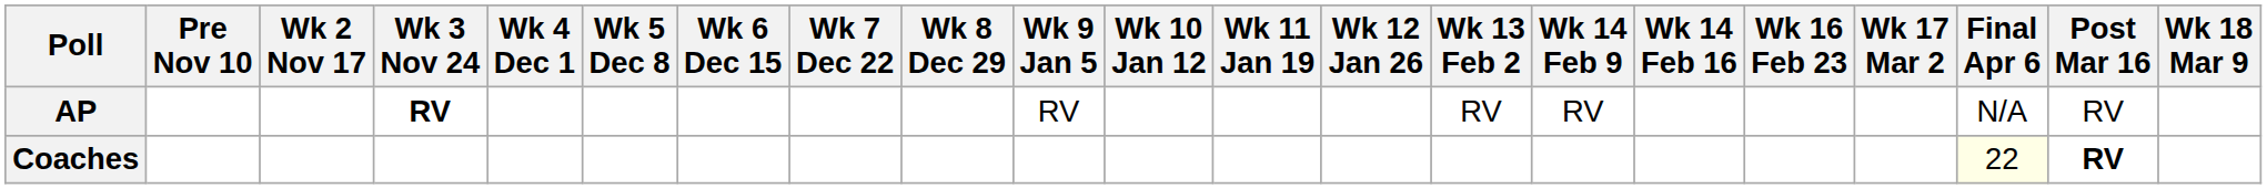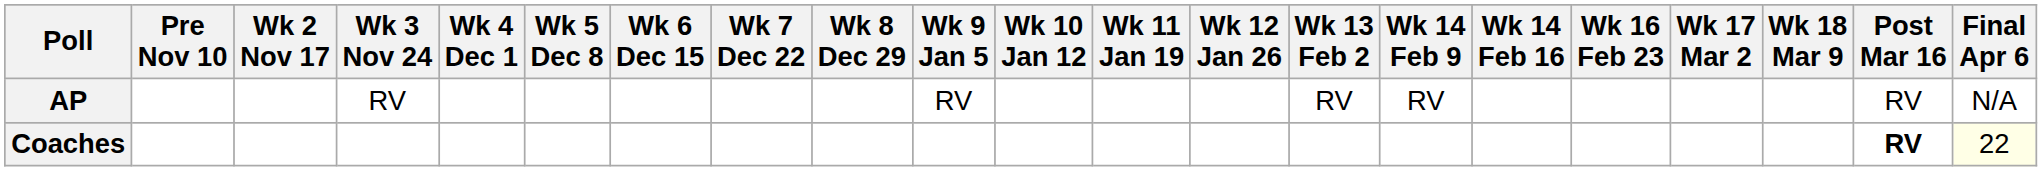columns swapped: Wk 18 Mar 9 <-> Final Apr 6
AP | Wk 3 Nov 24: bold -> normal
